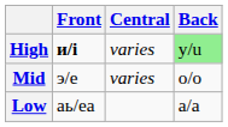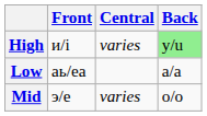High | Front: bold -> normal
rows swapped: Mid <-> Low
